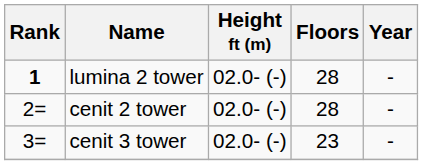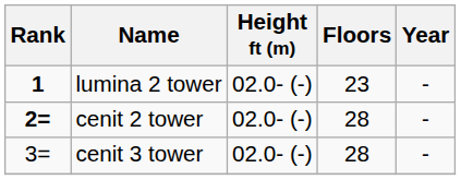lumina 2 tower | Floors: 28 -> 23
cenit 2 tower | Rank: normal -> bold
cenit 3 tower | Floors: 23 -> 28
